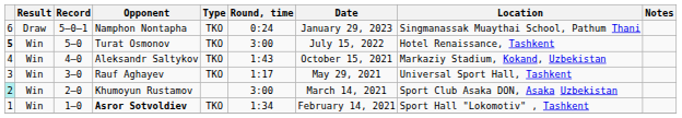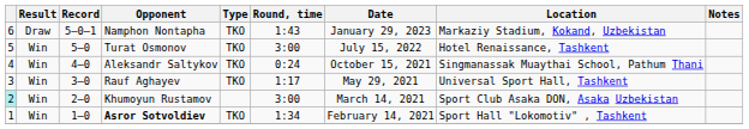Namphon Nontapha | Round, time: 0:24 -> 1:43
Namphon Nontapha | Location: Singmanassak Muaythai School, Pathum Thani -> Markaziy Stadium, Kokand, Uzbekistan
Turat Osmonov | column 1: bold -> normal
Aleksandr Saltykov | Round, time: 1:43 -> 0:24
Aleksandr Saltykov | Location: Markaziy Stadium, Kokand, Uzbekistan -> Singmanassak Muaythai School, Pathum Thani
